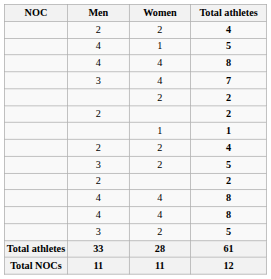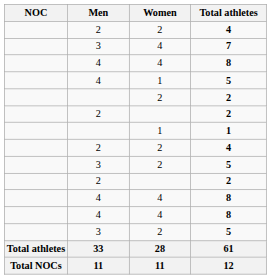rows swapped: 7 <-> 4 / 5
